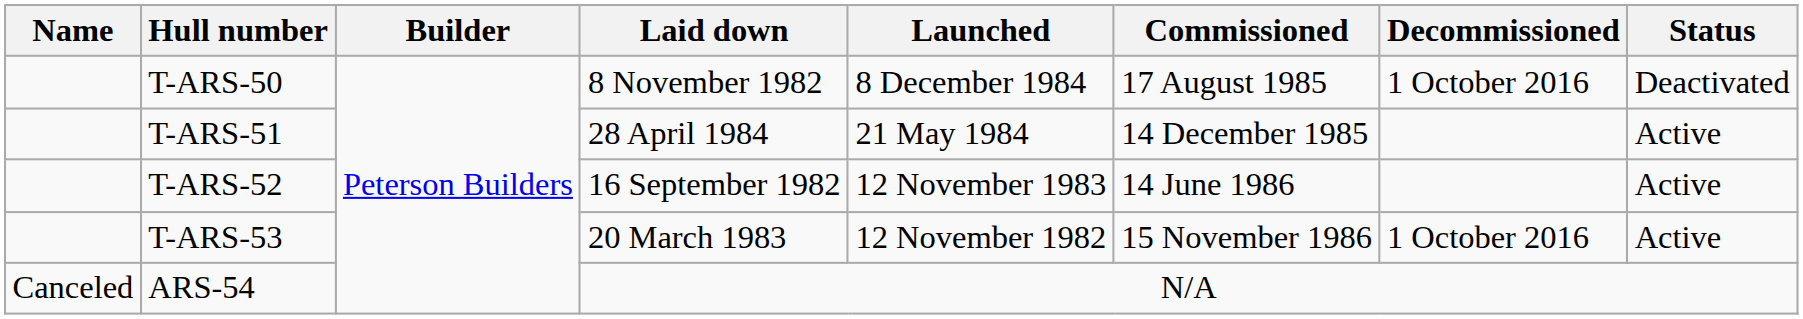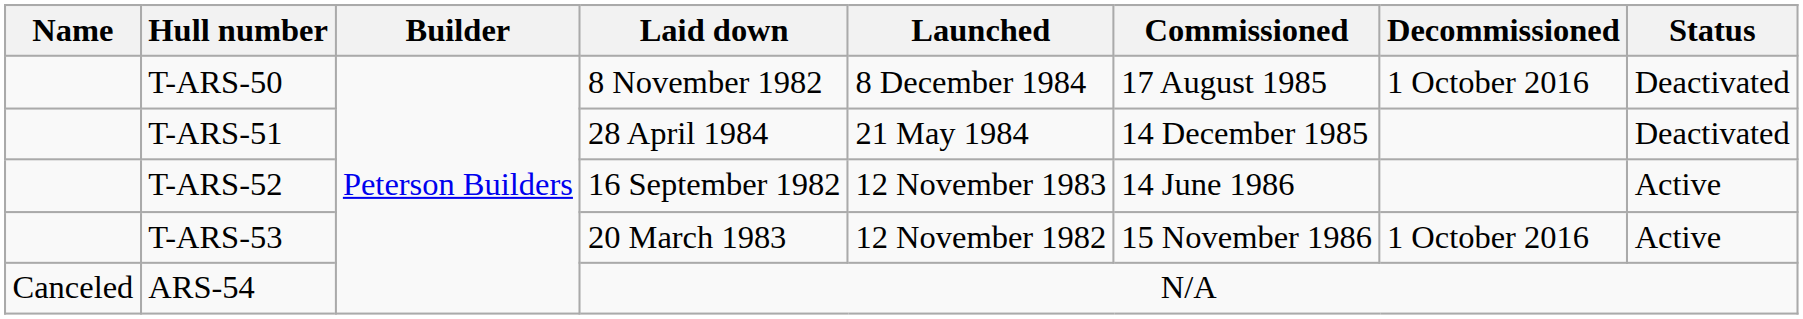T-ARS-51 | Status: Active -> Deactivated
